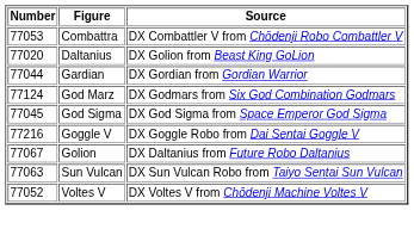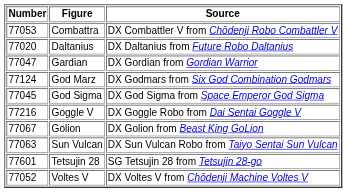Daltanius | Source: DX Golion from Beast King GoLion -> DX Daltanius from Future Robo Daltanius
Gardian | Number: 77044 -> 77047
Golion | Source: DX Daltanius from Future Robo Daltanius -> DX Golion from Beast King GoLion
+ row: 77601 | Tetsujin 28 | SG Tetsujin 28 from Tetsujin 28-go
